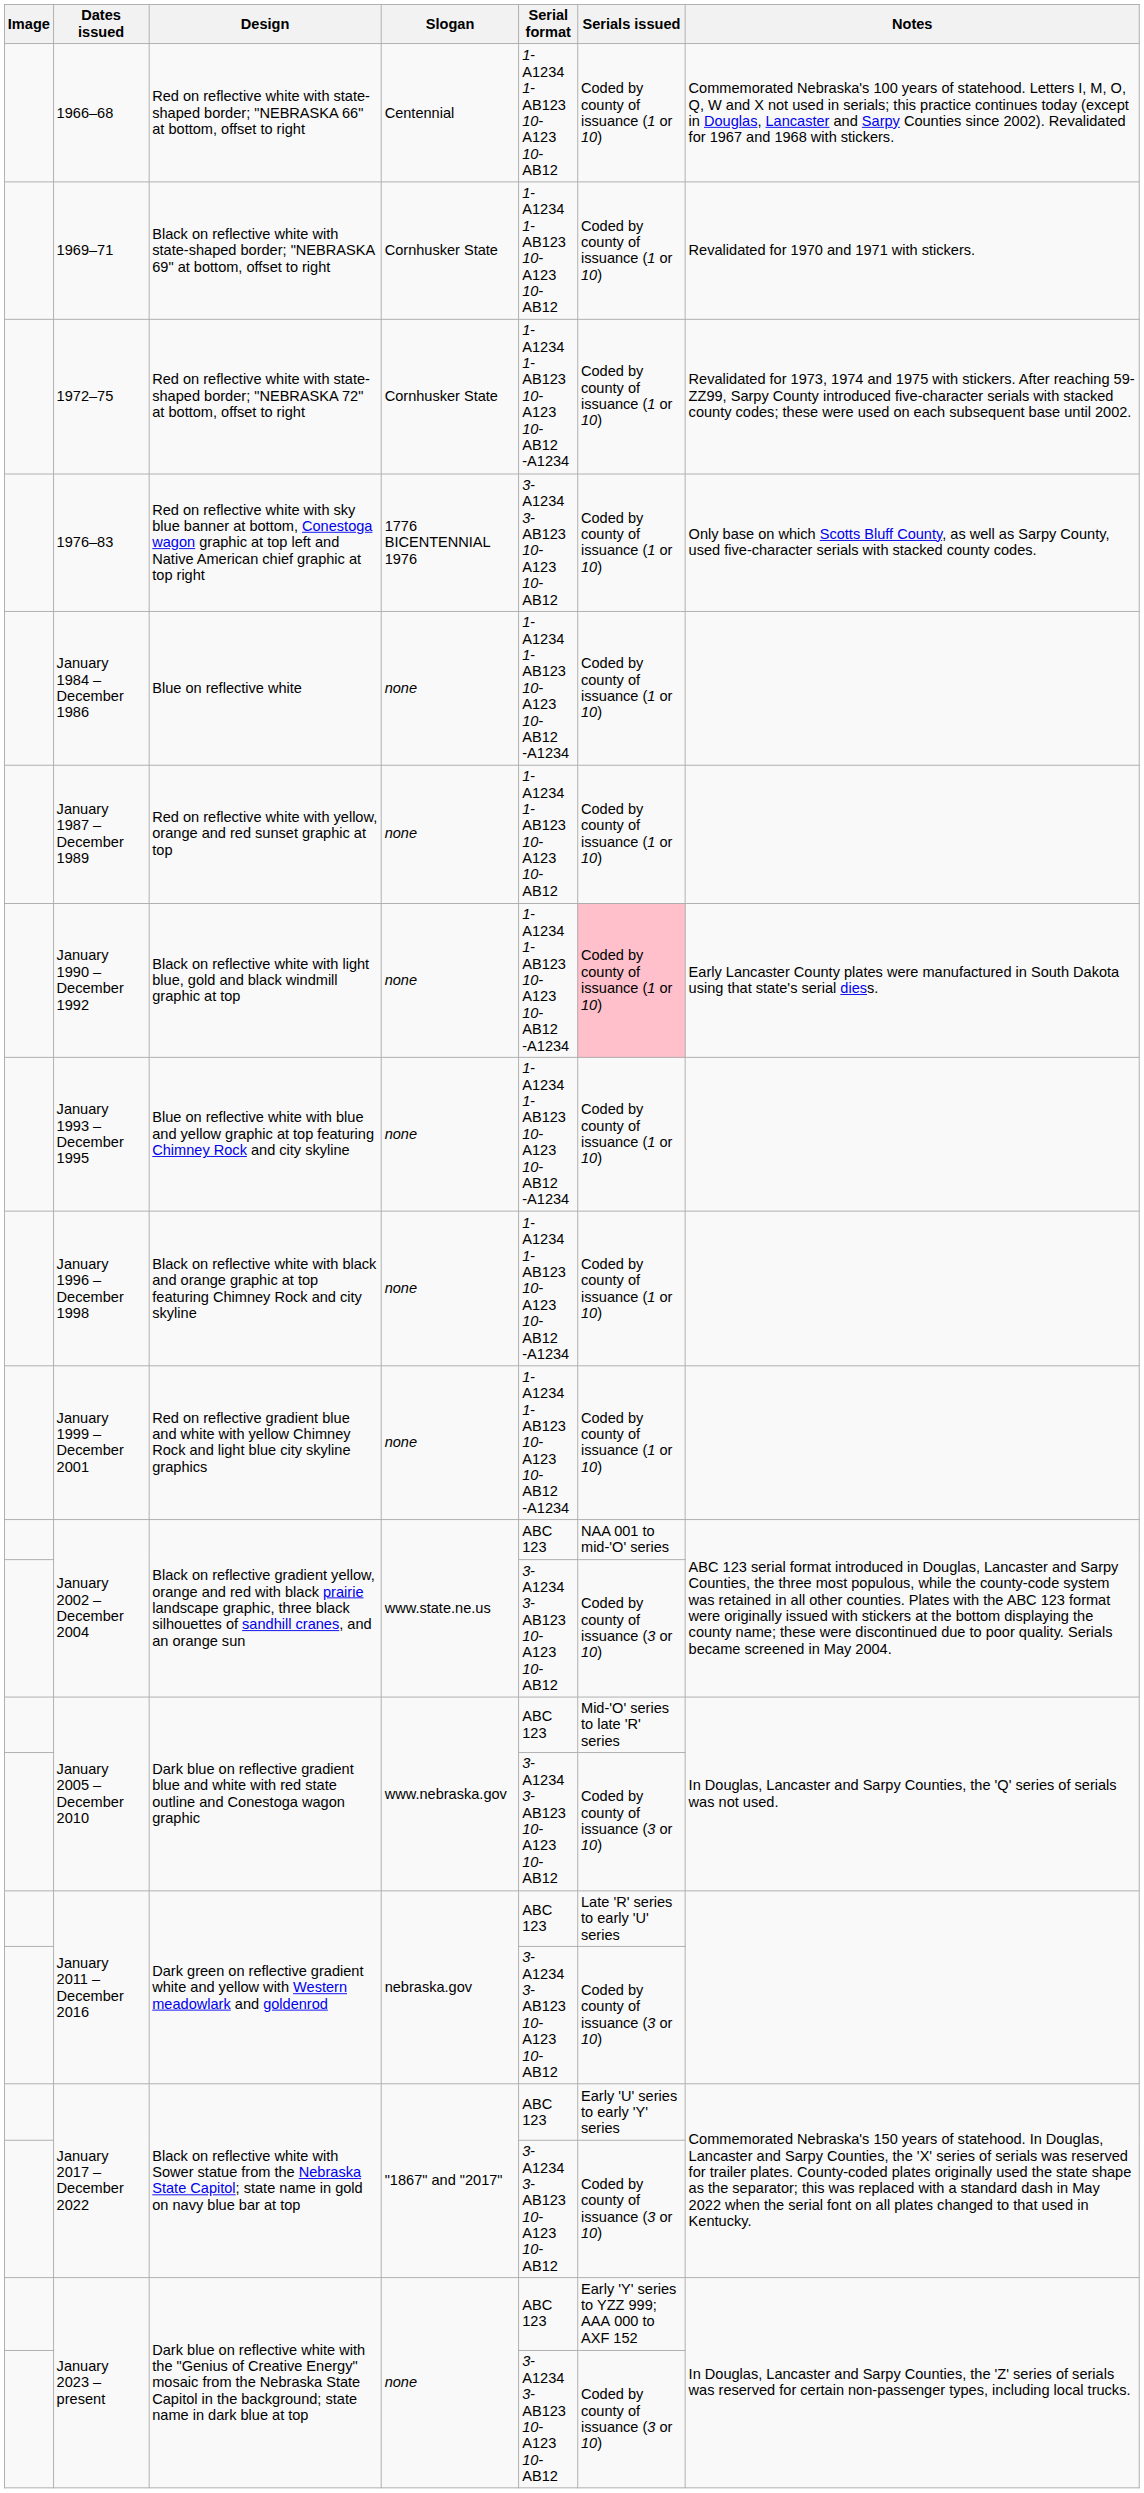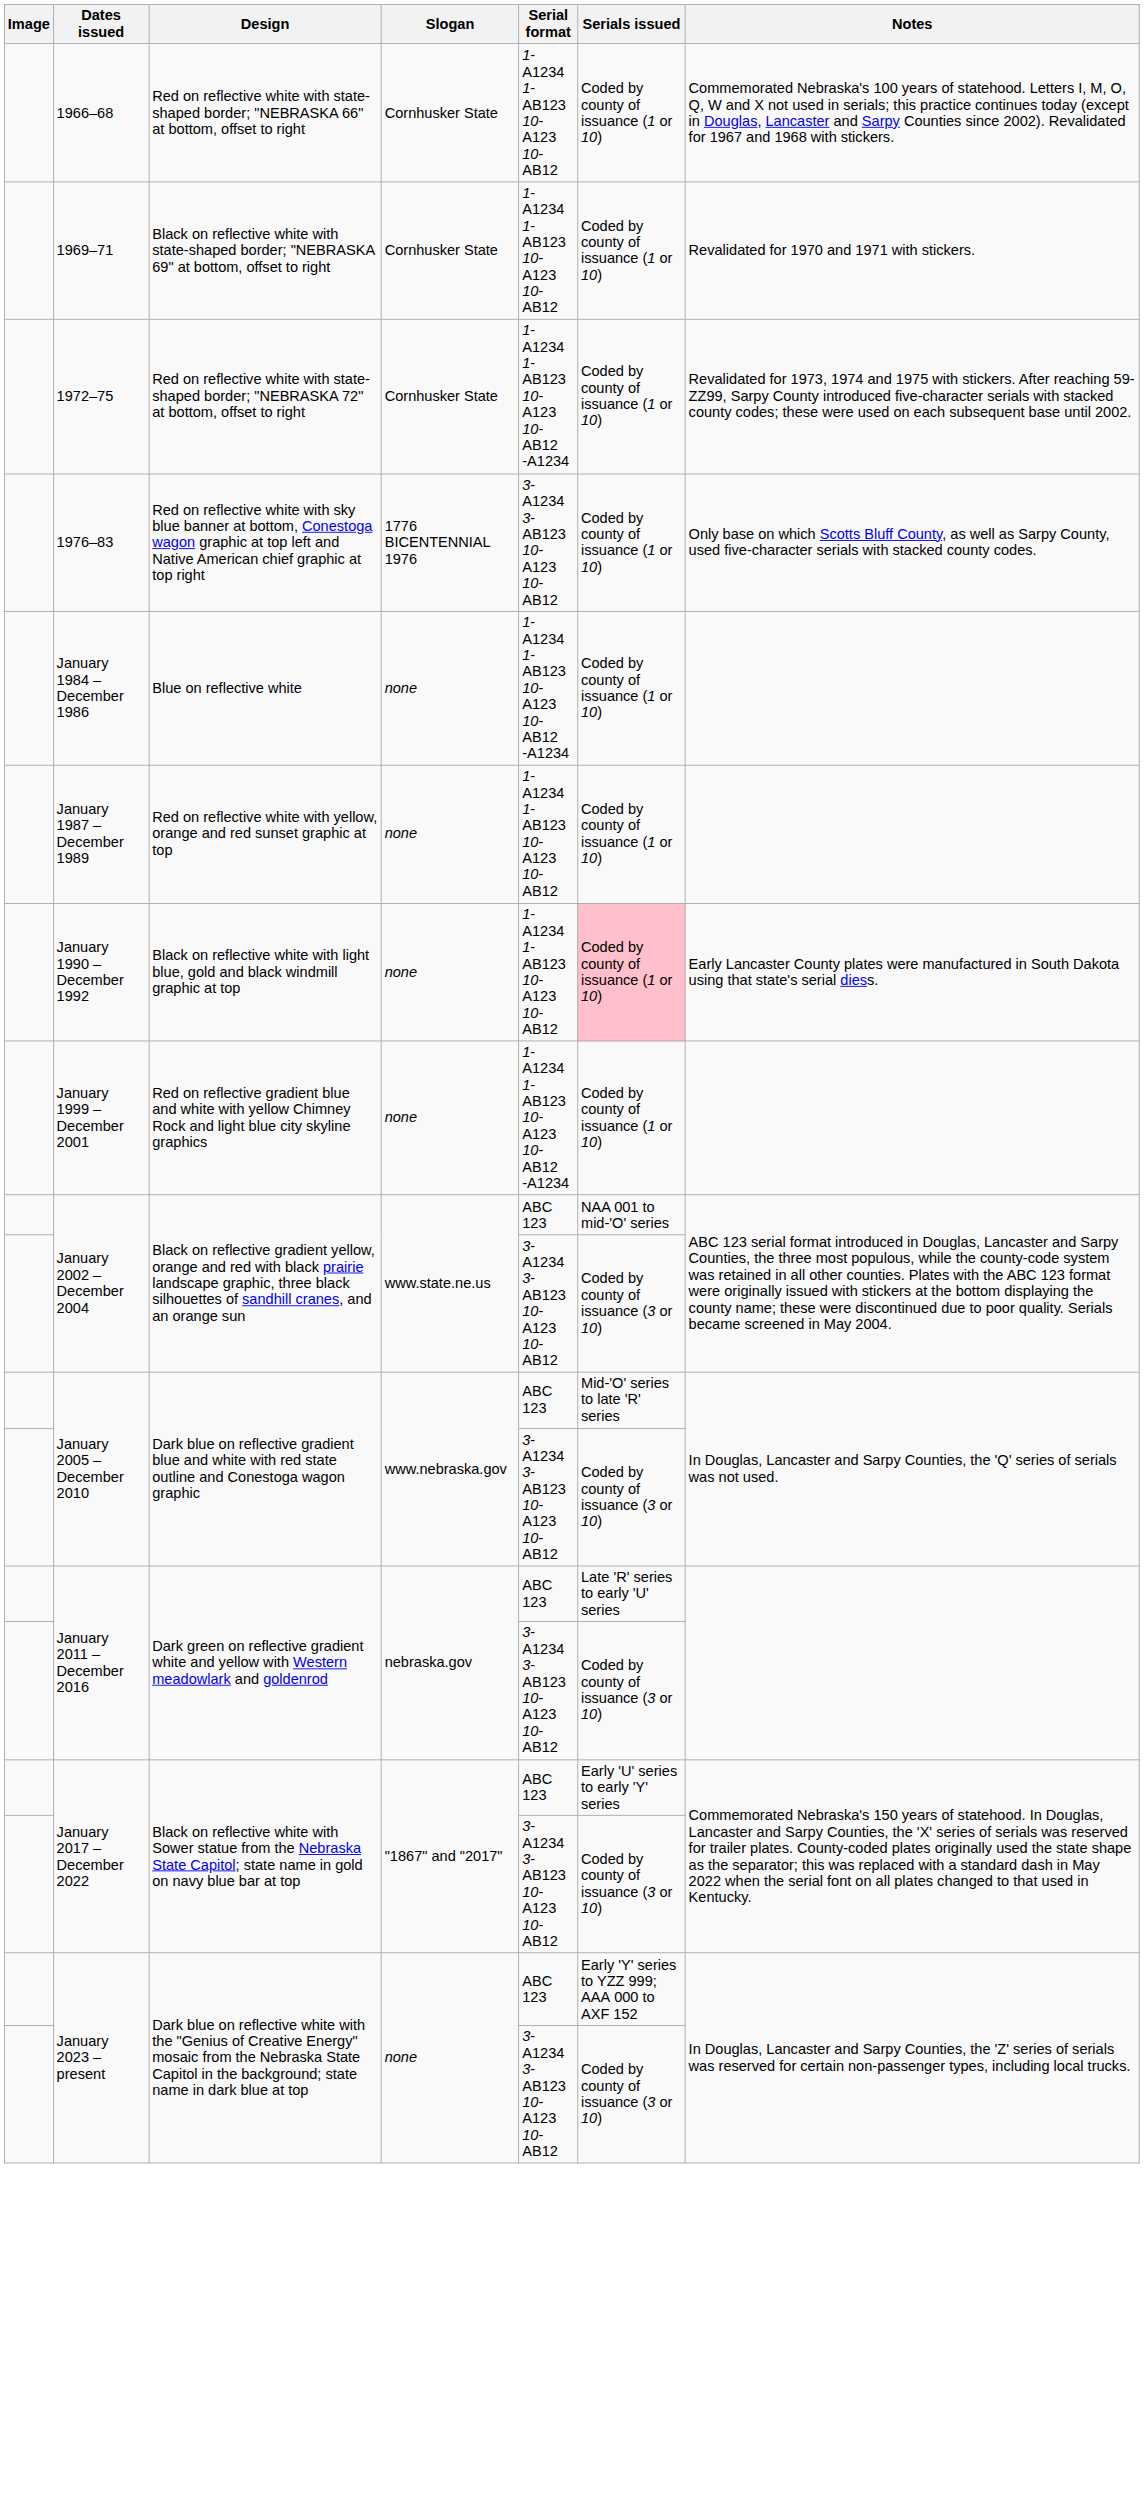1966–68 | Slogan: Centennial -> Cornhusker State
January 1990 – December 1992 | Serial format: 1-A1234 1-AB123 10-A123 10-AB12 -A1234 -> 1-A1234 1-AB123 10-A123 10-AB12
- row: January 1993 – December 1995 | Blue on reflective white with blue and yellow graphic at top featuring Chimney Rock and city skyline | none | 1-A1234 1-AB123 10-A123 10-AB12 -A1234 | Coded by county of issuance (1 or 10)
- row: January 1996 – December 1998 | Black on reflective white with black and orange graphic at top featuring Chimney Rock and city skyline | none | 1-A1234 1-AB123 10-A123 10-AB12 -A1234 | Coded by county of issuance (1 or 10)
